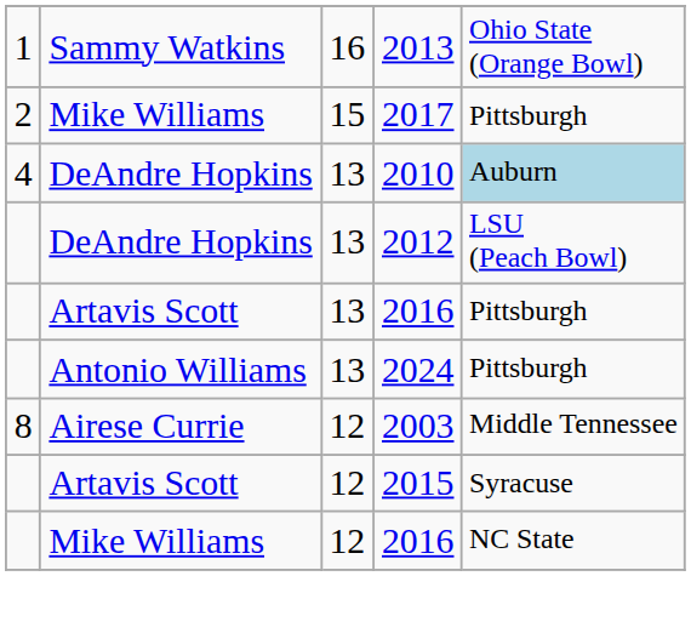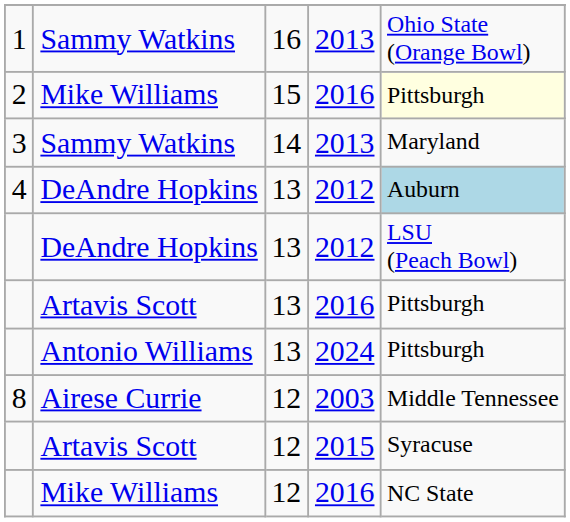2 | column 4: 2017 -> 2016
2 | column 5: no background -> lightyellow background
+ row: 3 | Sammy Watkins | 14 | 2013 | Maryland
4 | column 4: 2010 -> 2012
